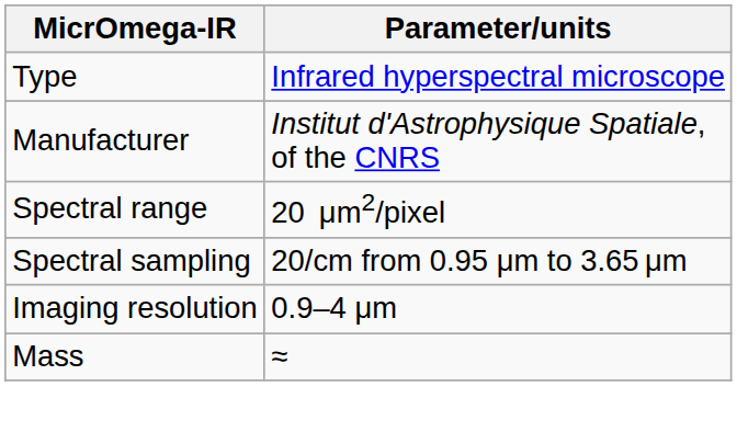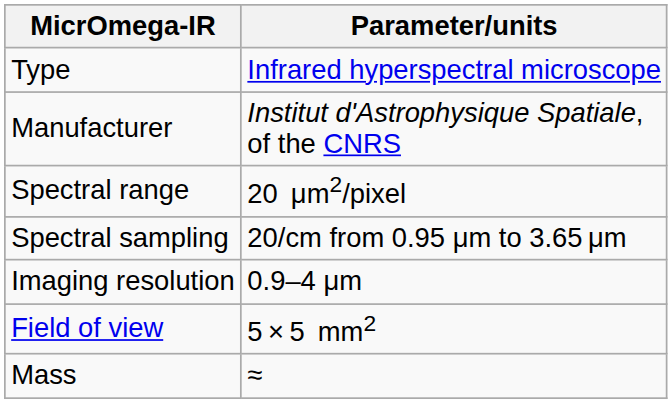+ row: Field of view | 5 × 5 mm2
